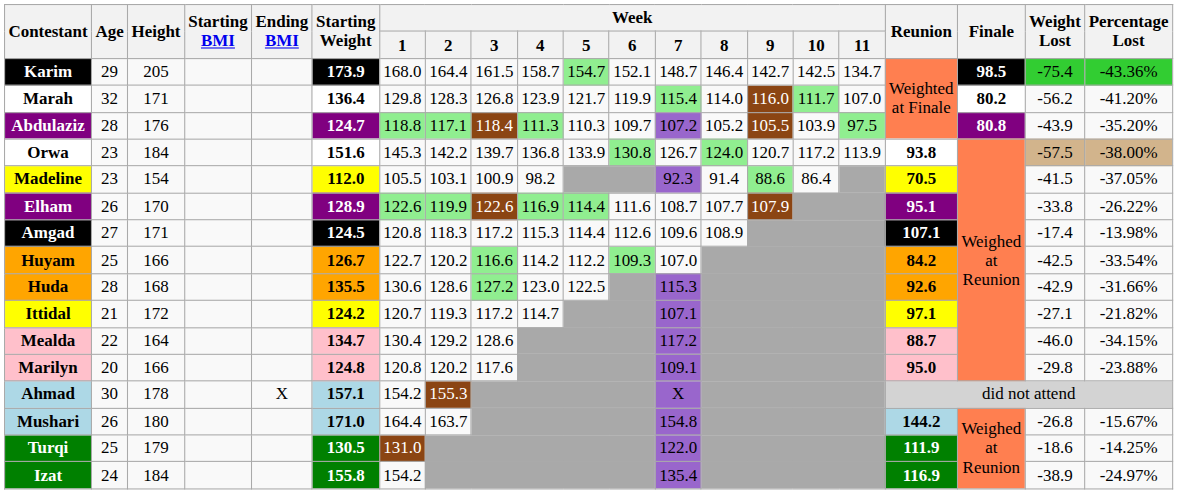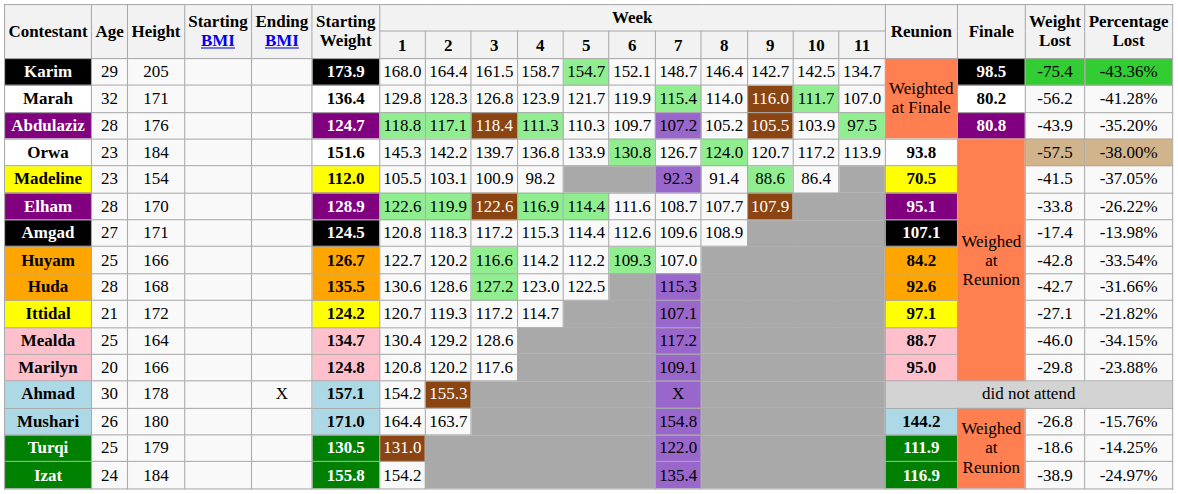Marah | Percentage Lost: -41.20% -> -41.28%
Elham | Age: 26 -> 28
Huyam | Weight Lost: -42.5 -> -42.8
Huda | Weight Lost: -42.9 -> -42.7
Mealda | Age: 22 -> 25
Mushari | Percentage Lost: -15.67% -> -15.76%
